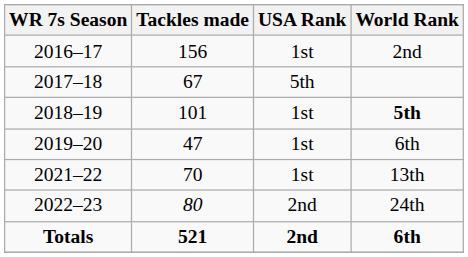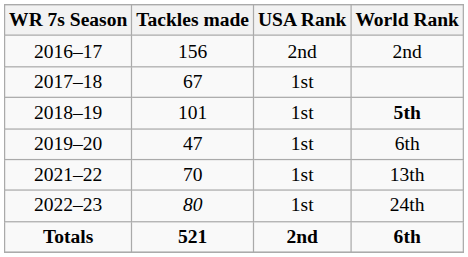2016–17 | USA Rank: 1st -> 2nd
2017–18 | USA Rank: 5th -> 1st
2022–23 | USA Rank: 2nd -> 1st
